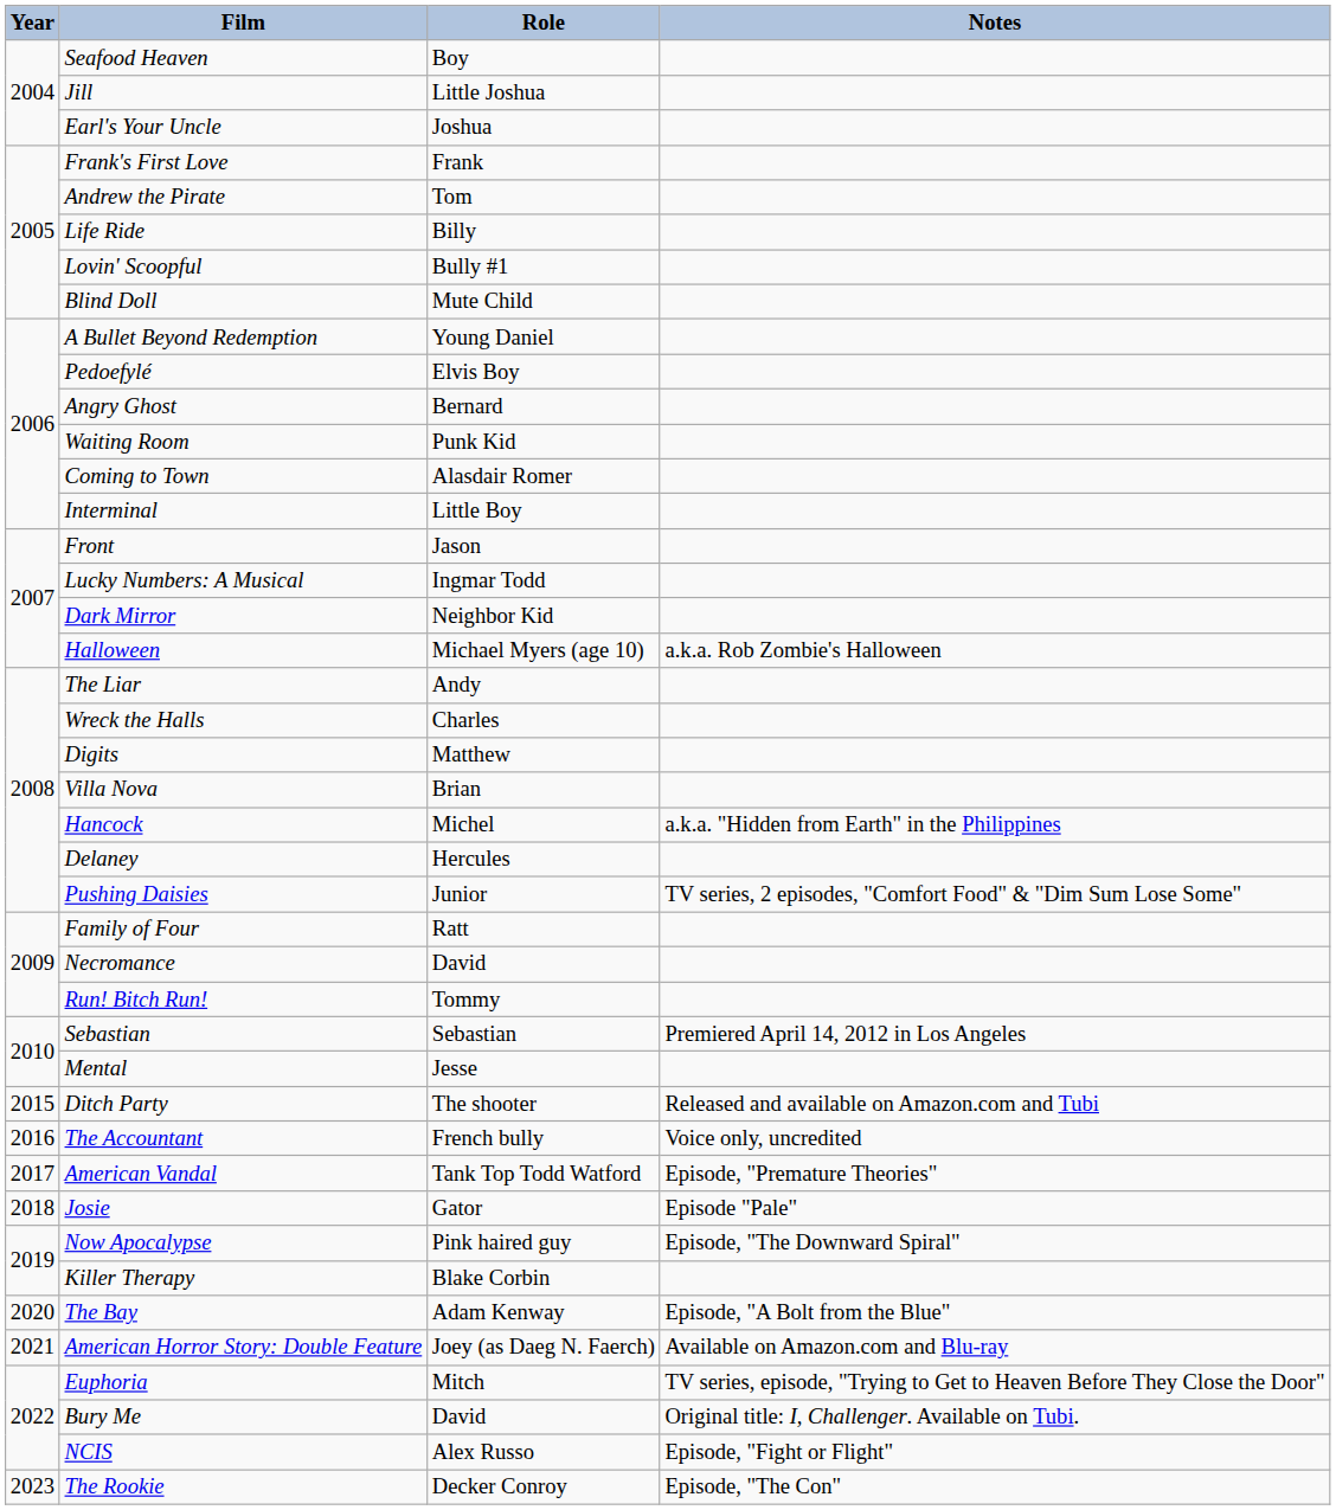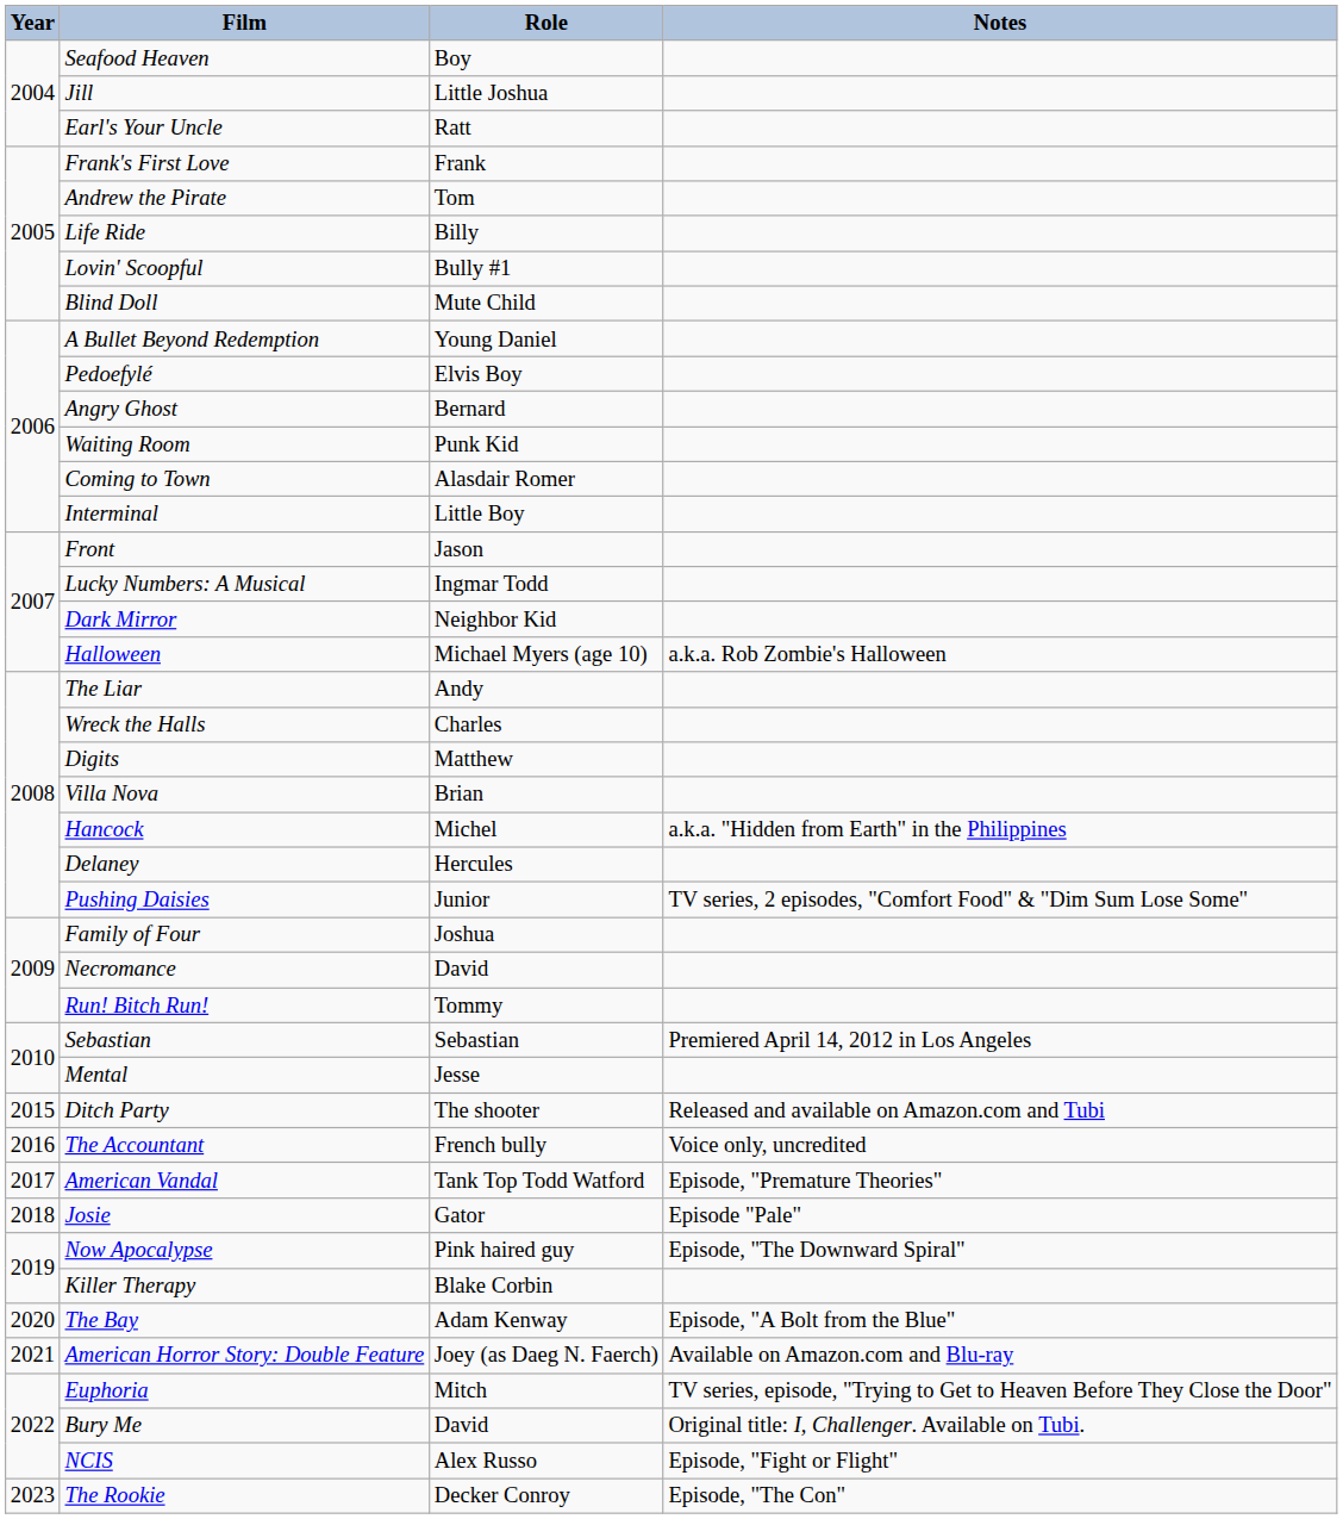Earl's Your Uncle | Role: Joshua -> Ratt
Family of Four | Role: Ratt -> Joshua
